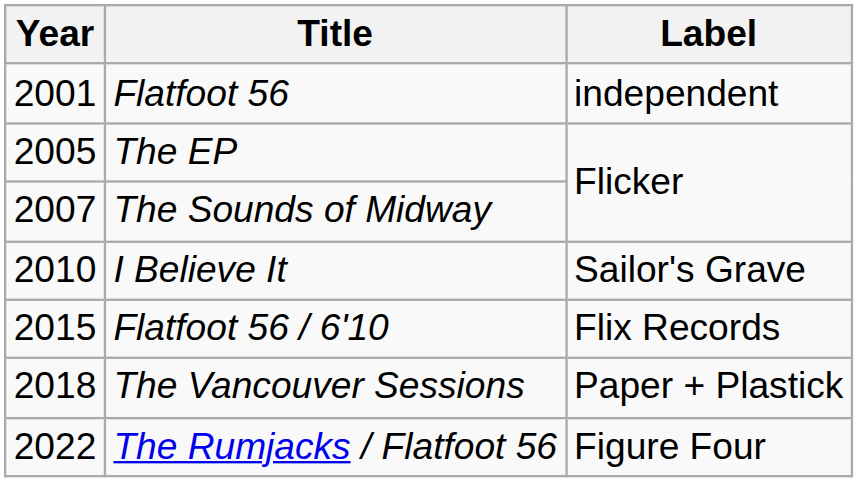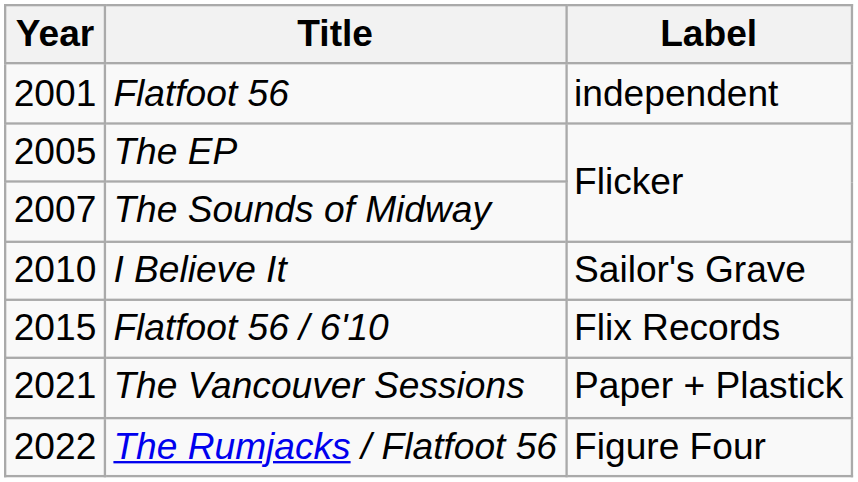The Vancouver Sessions | Year: 2018 -> 2021
